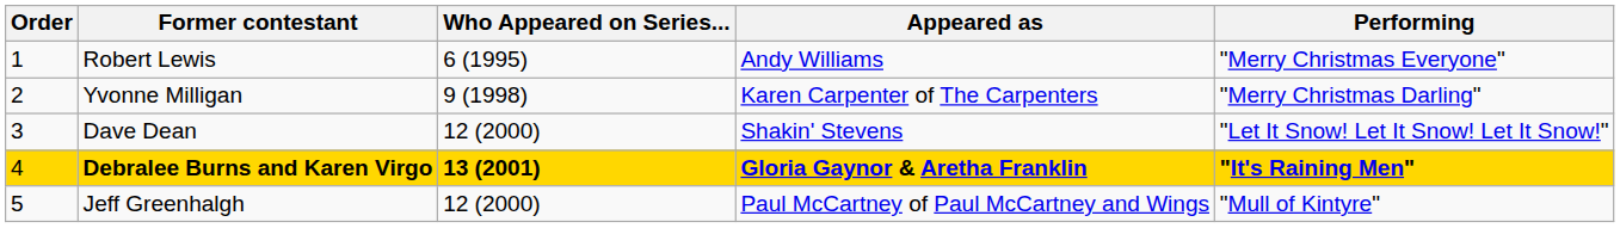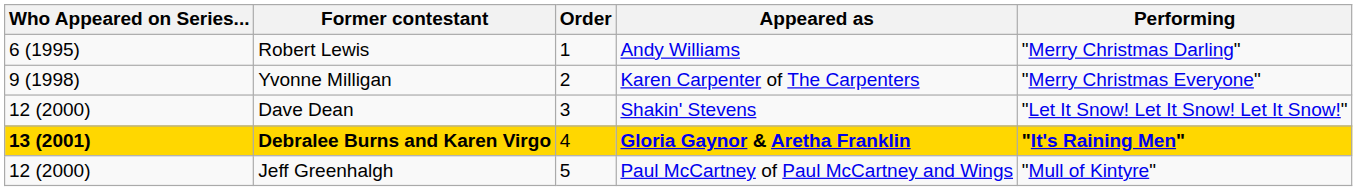columns swapped: Order <-> Who Appeared on Series...
Robert Lewis | Performing: "Merry Christmas Everyone" -> "Merry Christmas Darling"
Yvonne Milligan | Performing: "Merry Christmas Darling" -> "Merry Christmas Everyone"
